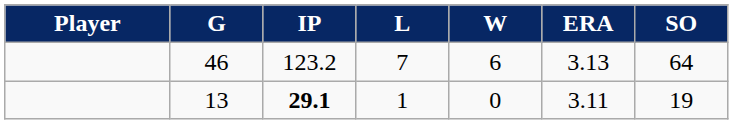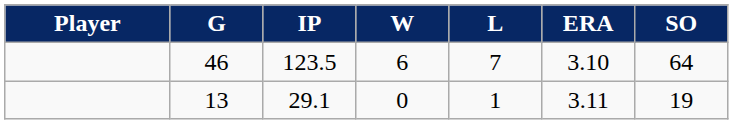columns swapped: W <-> L
46 | IP: 123.2 -> 123.5
46 | ERA: 3.13 -> 3.10
13 | IP: bold -> normal
